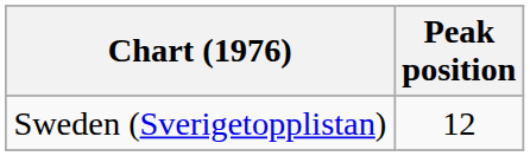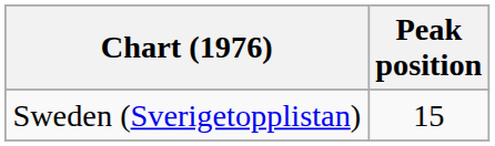Sweden (Sverigetopplistan) | Peak position: 12 -> 15
